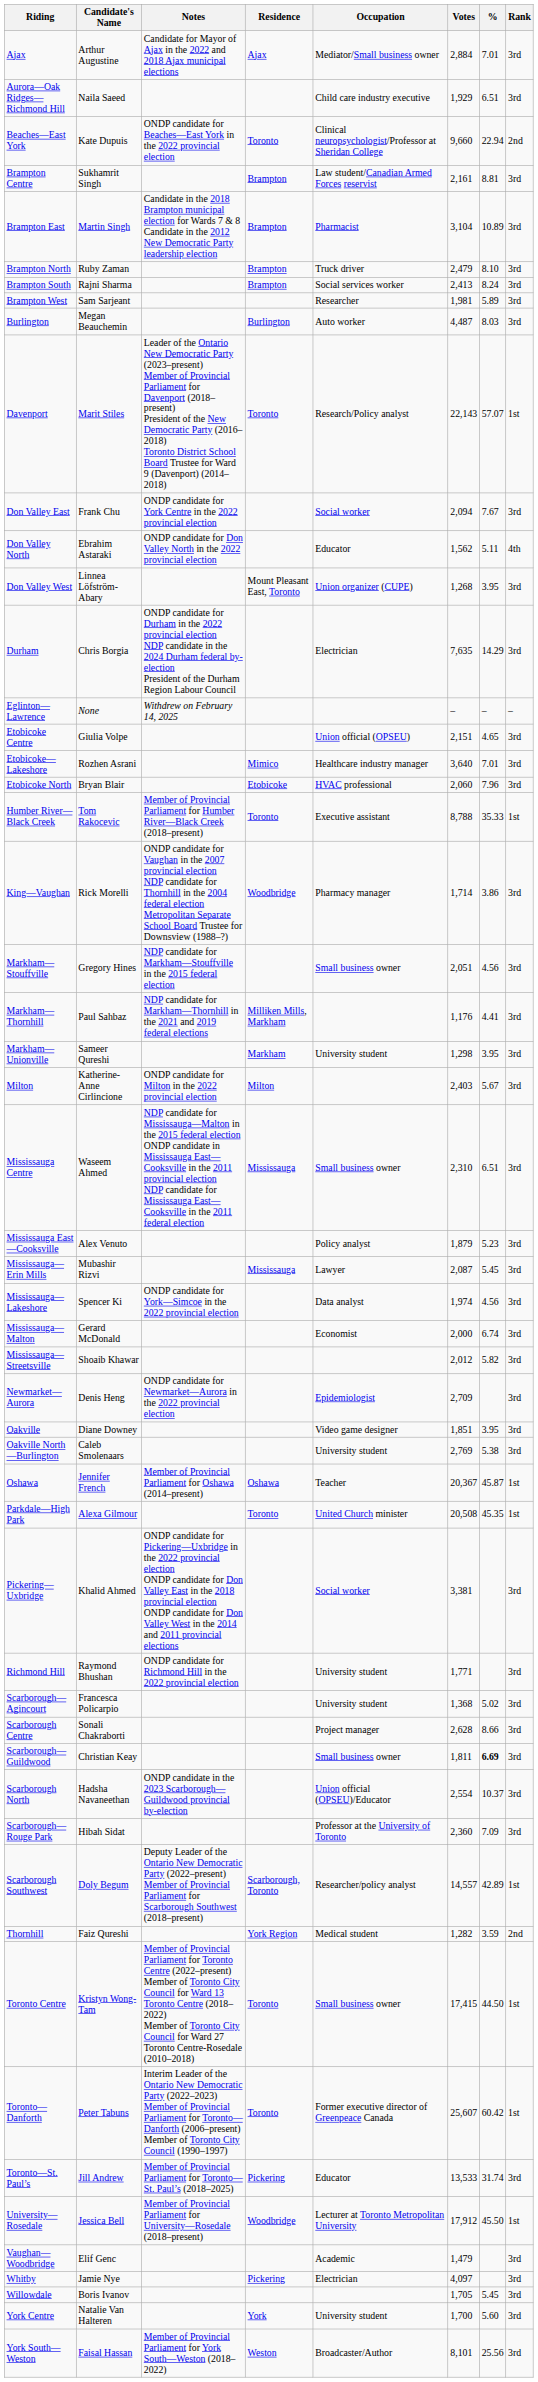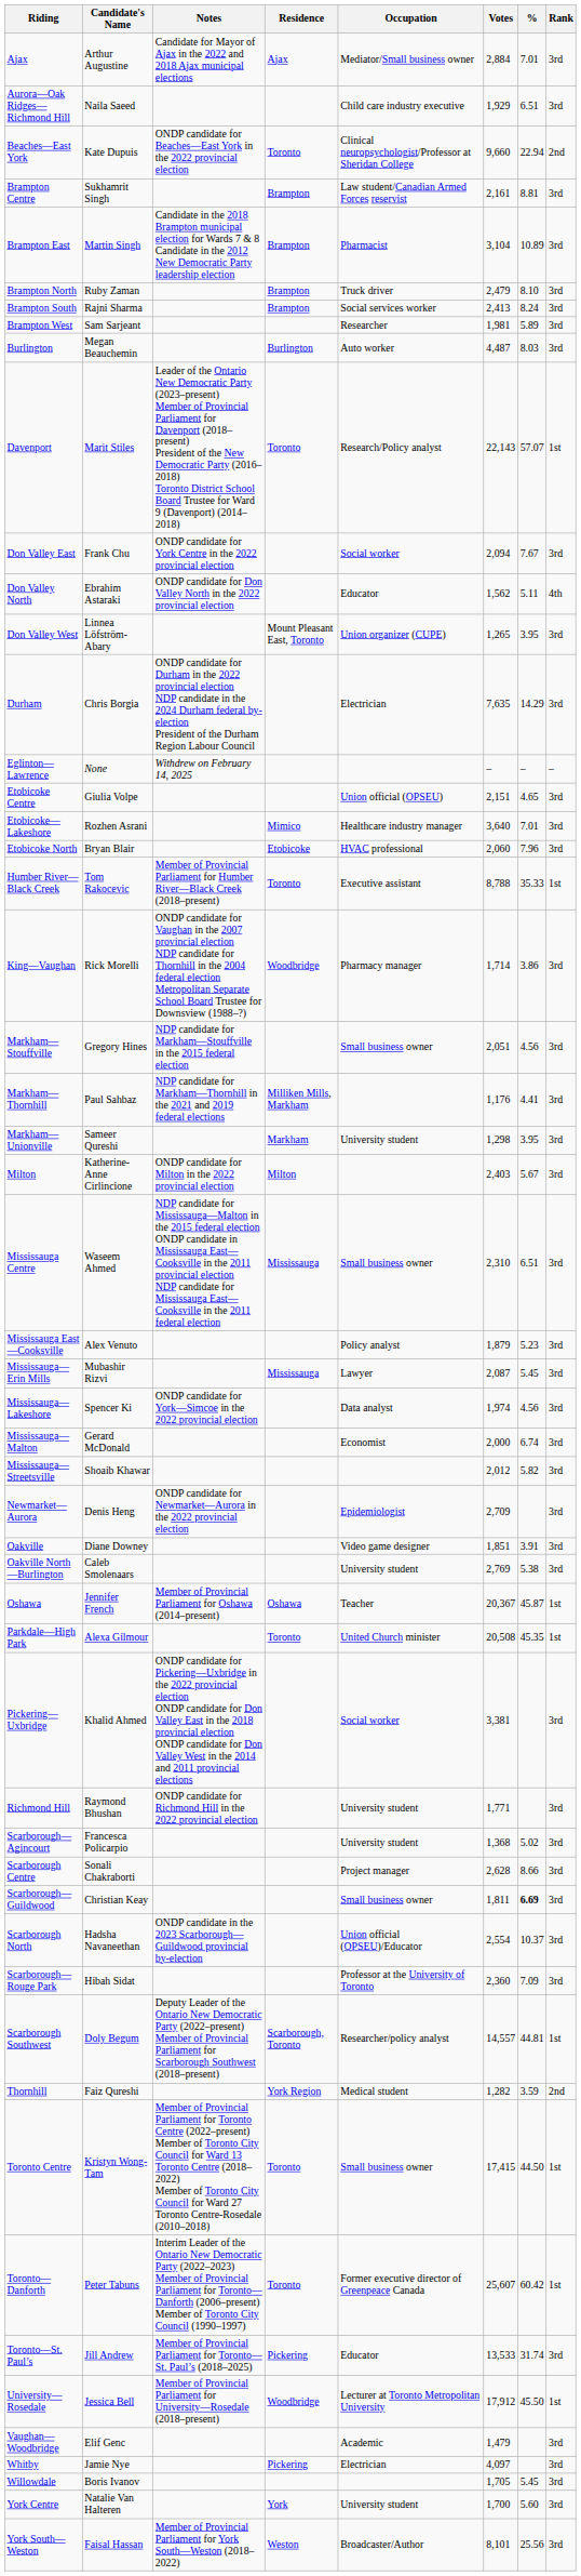Don Valley West | Votes: 1,268 -> 1,265
Oakville | %: 3.95 -> 3.91
Scarborough Southwest | %: 42.89 -> 44.81
